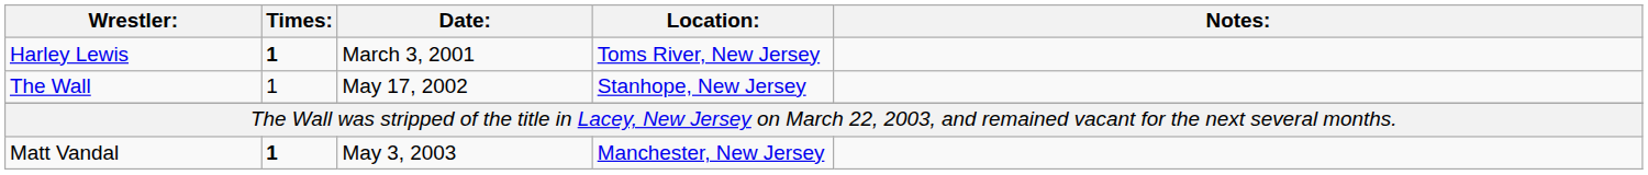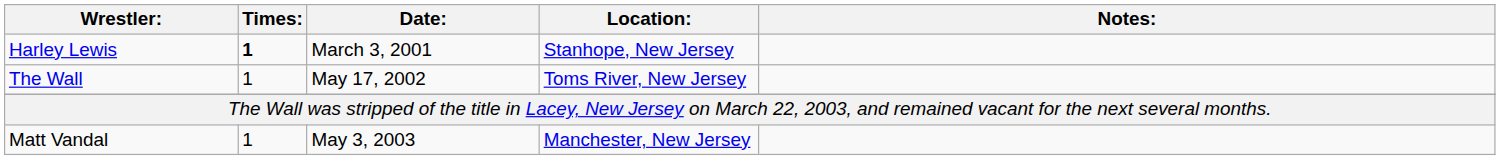Harley Lewis | Location:: Toms River, New Jersey -> Stanhope, New Jersey
The Wall | Location:: Stanhope, New Jersey -> Toms River, New Jersey
Matt Vandal | Times:: bold -> normal
